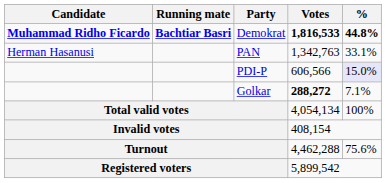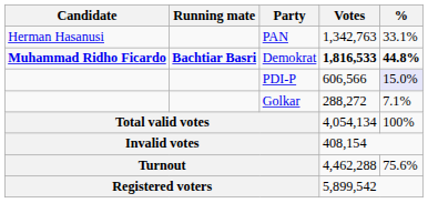rows swapped: Demokrat <-> PAN
Golkar | Votes: bold -> normal
